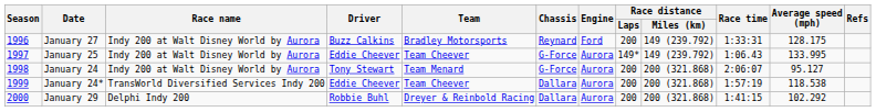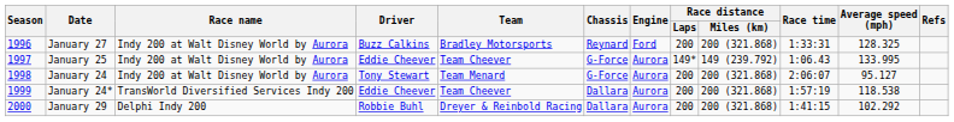January 27 | Race distance / Miles (km): 149 (239.792) -> 200 (321.868)
January 27 | Average speed (mph): 128.175 -> 128.325
